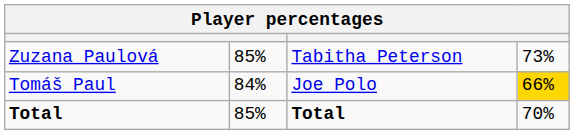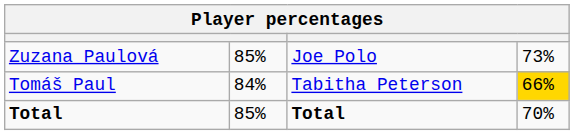Zuzana Paulová | column 3: Tabitha Peterson -> Joe Polo
Tomáš Paul | column 3: Joe Polo -> Tabitha Peterson
